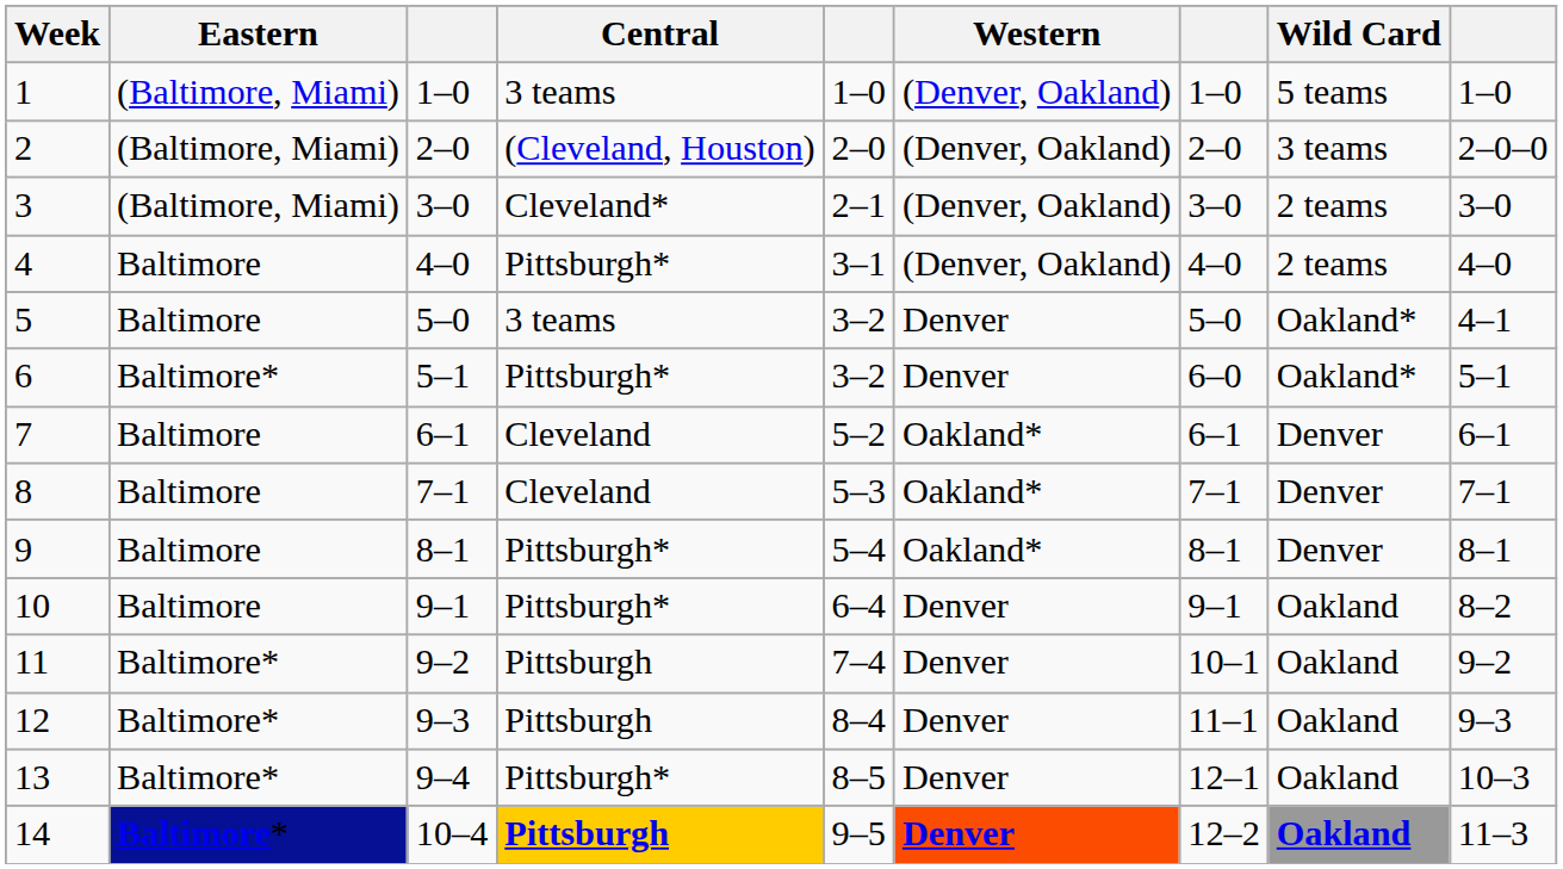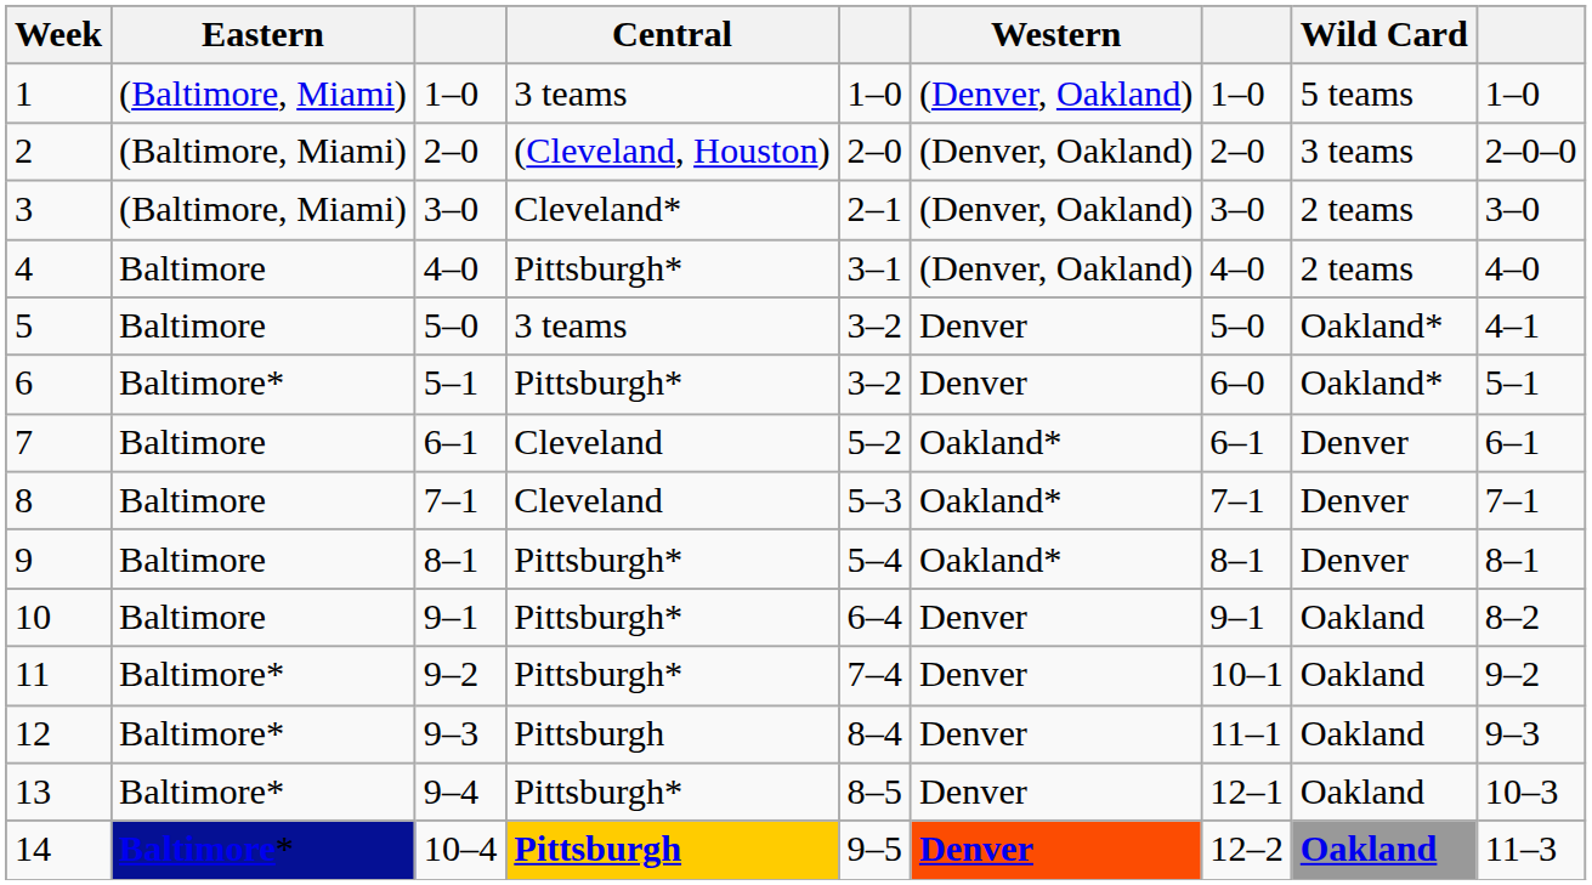11 | Central: Pittsburgh -> Pittsburgh*
